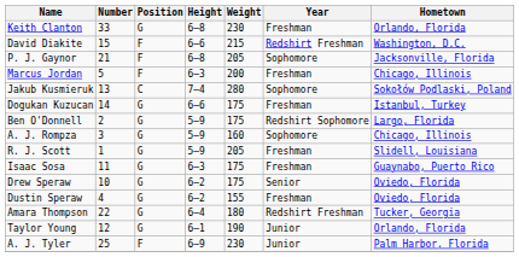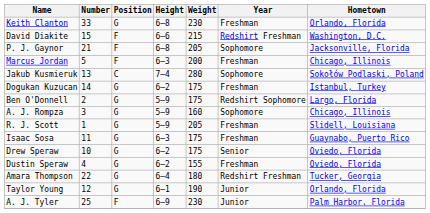Dogukan Kuzucan | Height: 6–6 -> 6–2
